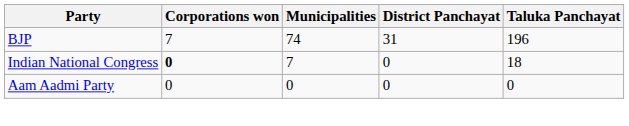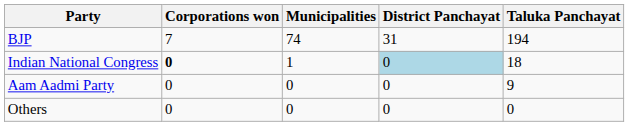BJP | Taluka Panchayat: 196 -> 194
Indian National Congress | Municipalities: 7 -> 1
Indian National Congress | District Panchayat: no background -> lightblue background
Aam Aadmi Party | Taluka Panchayat: 0 -> 9
+ row: Others | 0 | 0 | 0 | 0
